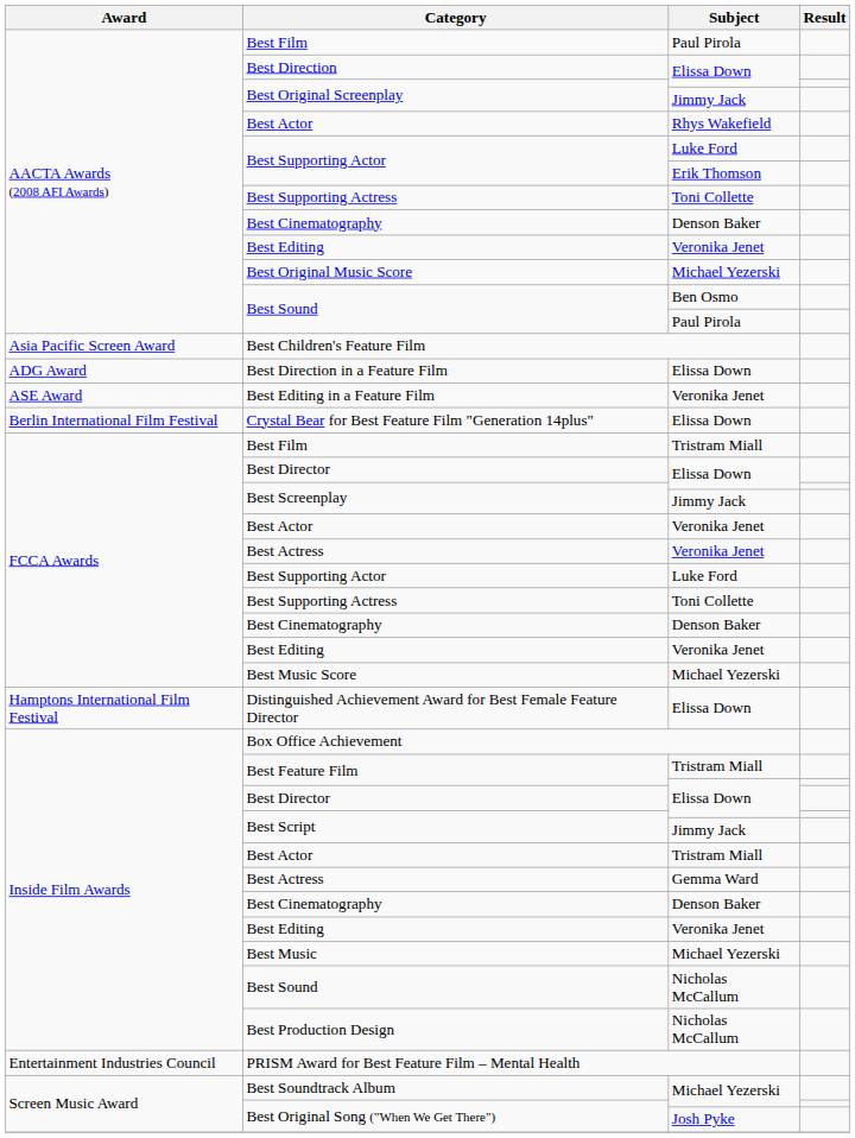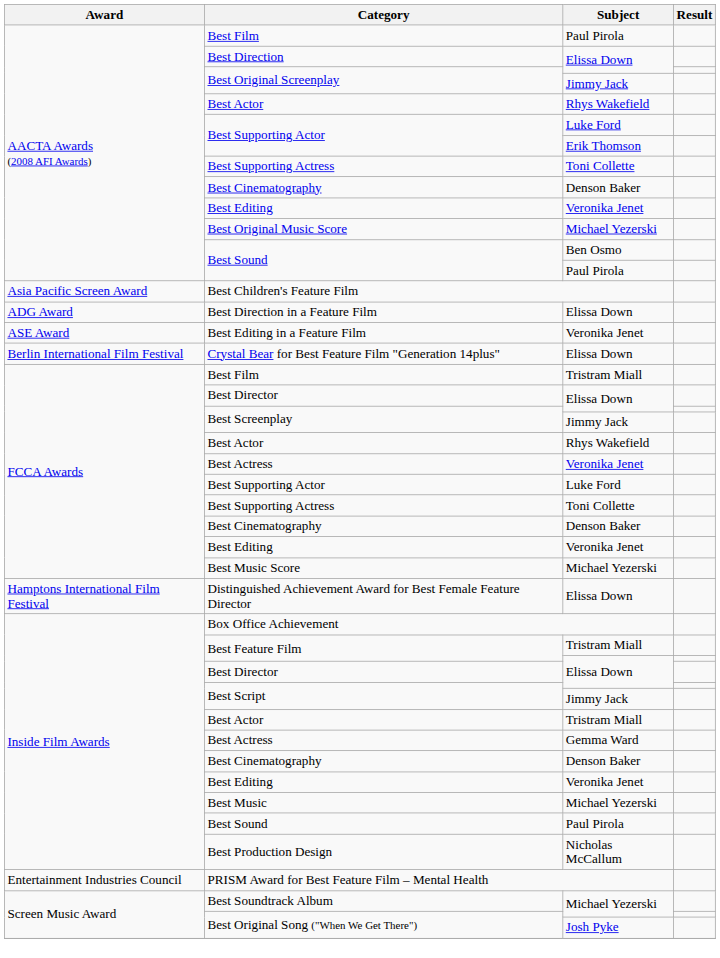FCCA Awards / Best Actor | Subject: Veronika Jenet -> Rhys Wakefield
Inside Film Awards / Best Sound | Subject: Nicholas McCallum -> Paul Pirola
